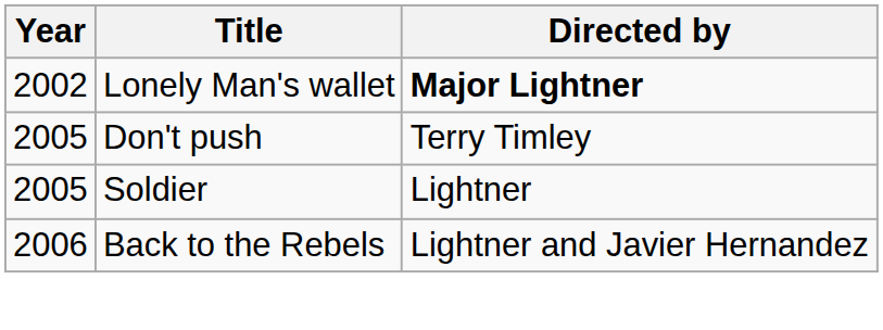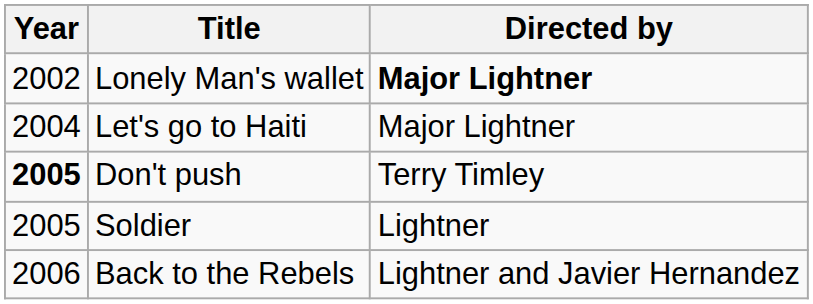+ row: 2004 | Let's go to Haiti | Major Lightner
Don't push | Year: normal -> bold
